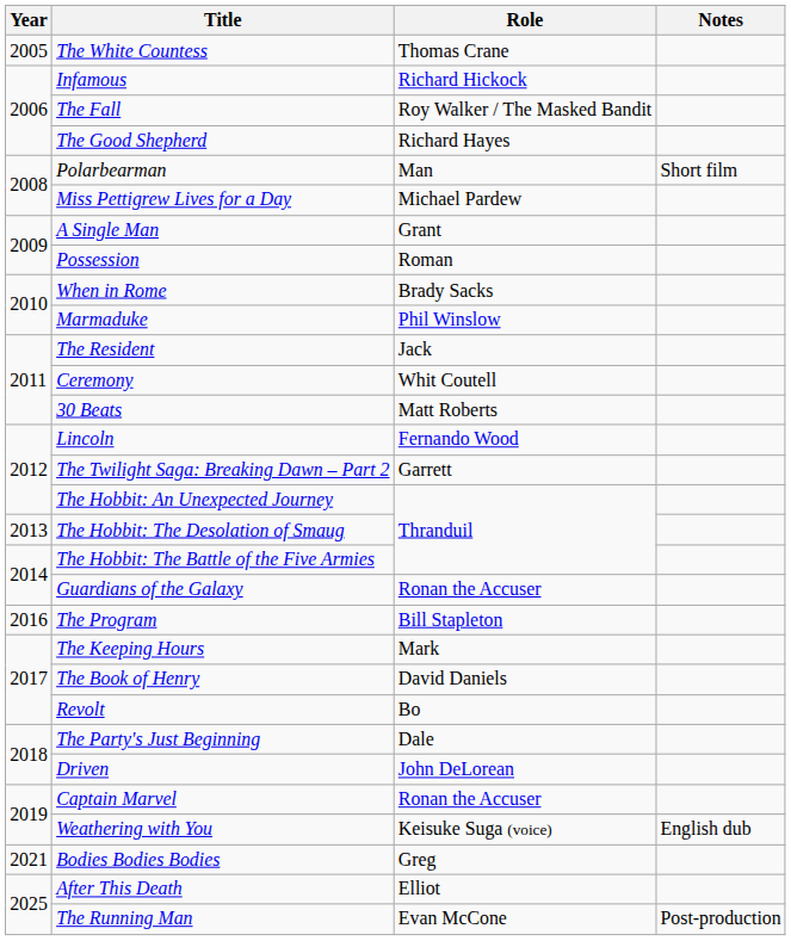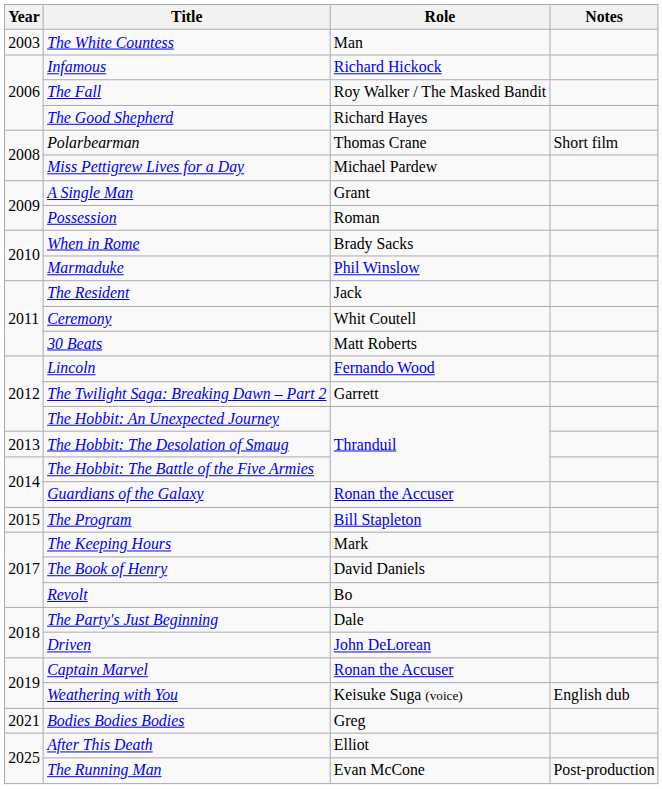The White Countess | Year: 2005 -> 2003
The White Countess | Role: Thomas Crane -> Man
Polarbearman | Role: Man -> Thomas Crane
The Program | Year: 2016 -> 2015
